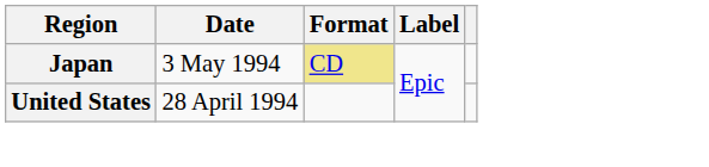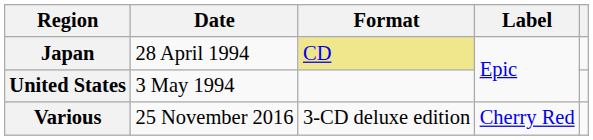Japan | Date: 3 May 1994 -> 28 April 1994
United States | Date: 28 April 1994 -> 3 May 1994
+ row: Various | 25 November 2016 | 3-CD deluxe edition | Cherry Red
